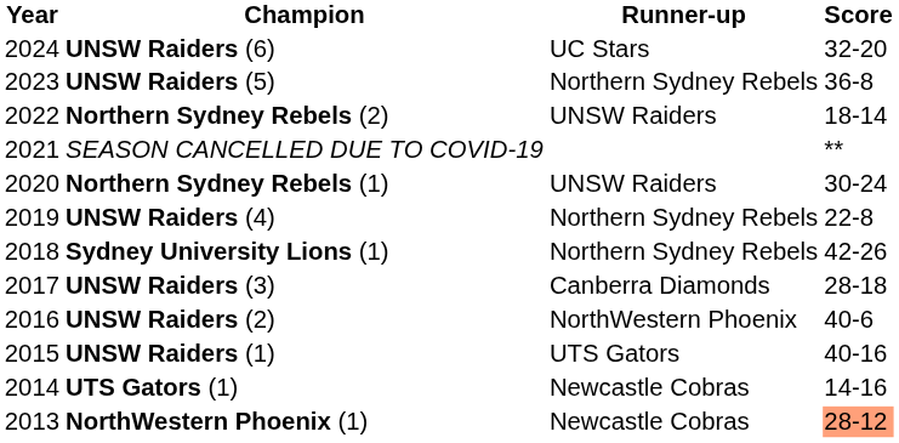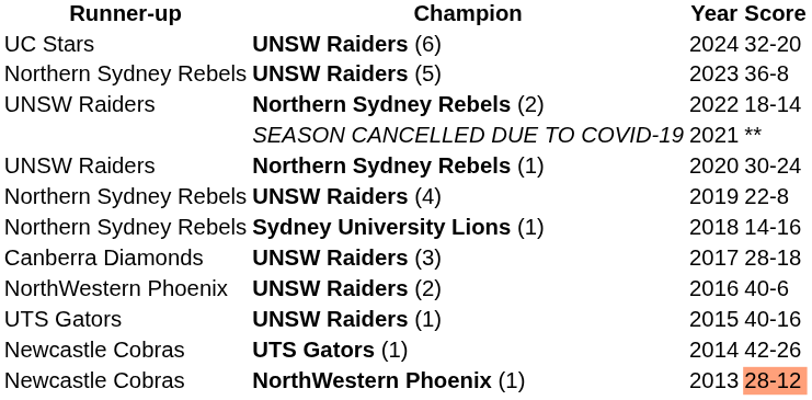columns swapped: Year <-> Runner-up
Sydney University Lions (1) | Score: 42-26 -> 14-16
UTS Gators (1) | Score: 14-16 -> 42-26
